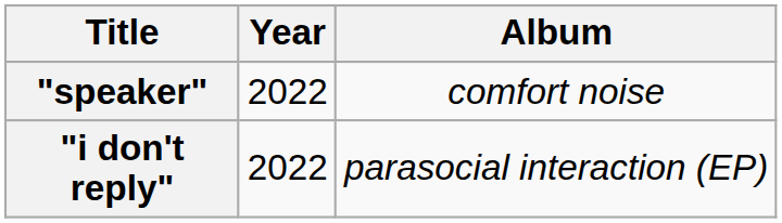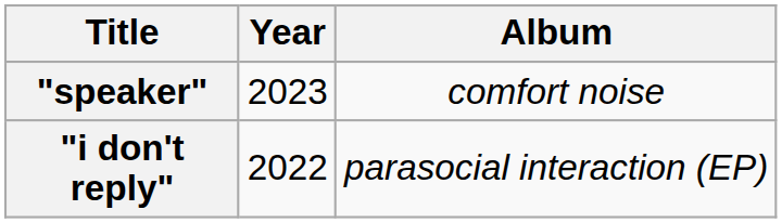"speaker" | Year: 2022 -> 2023
